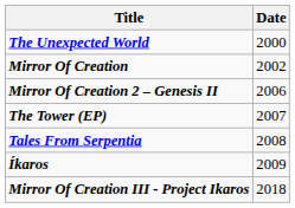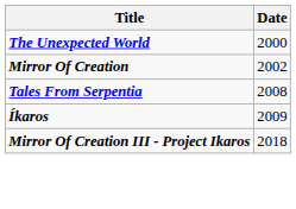- row: Mirror Of Creation 2 – Genesis II | 2006
- row: The Tower (EP) | 2007
